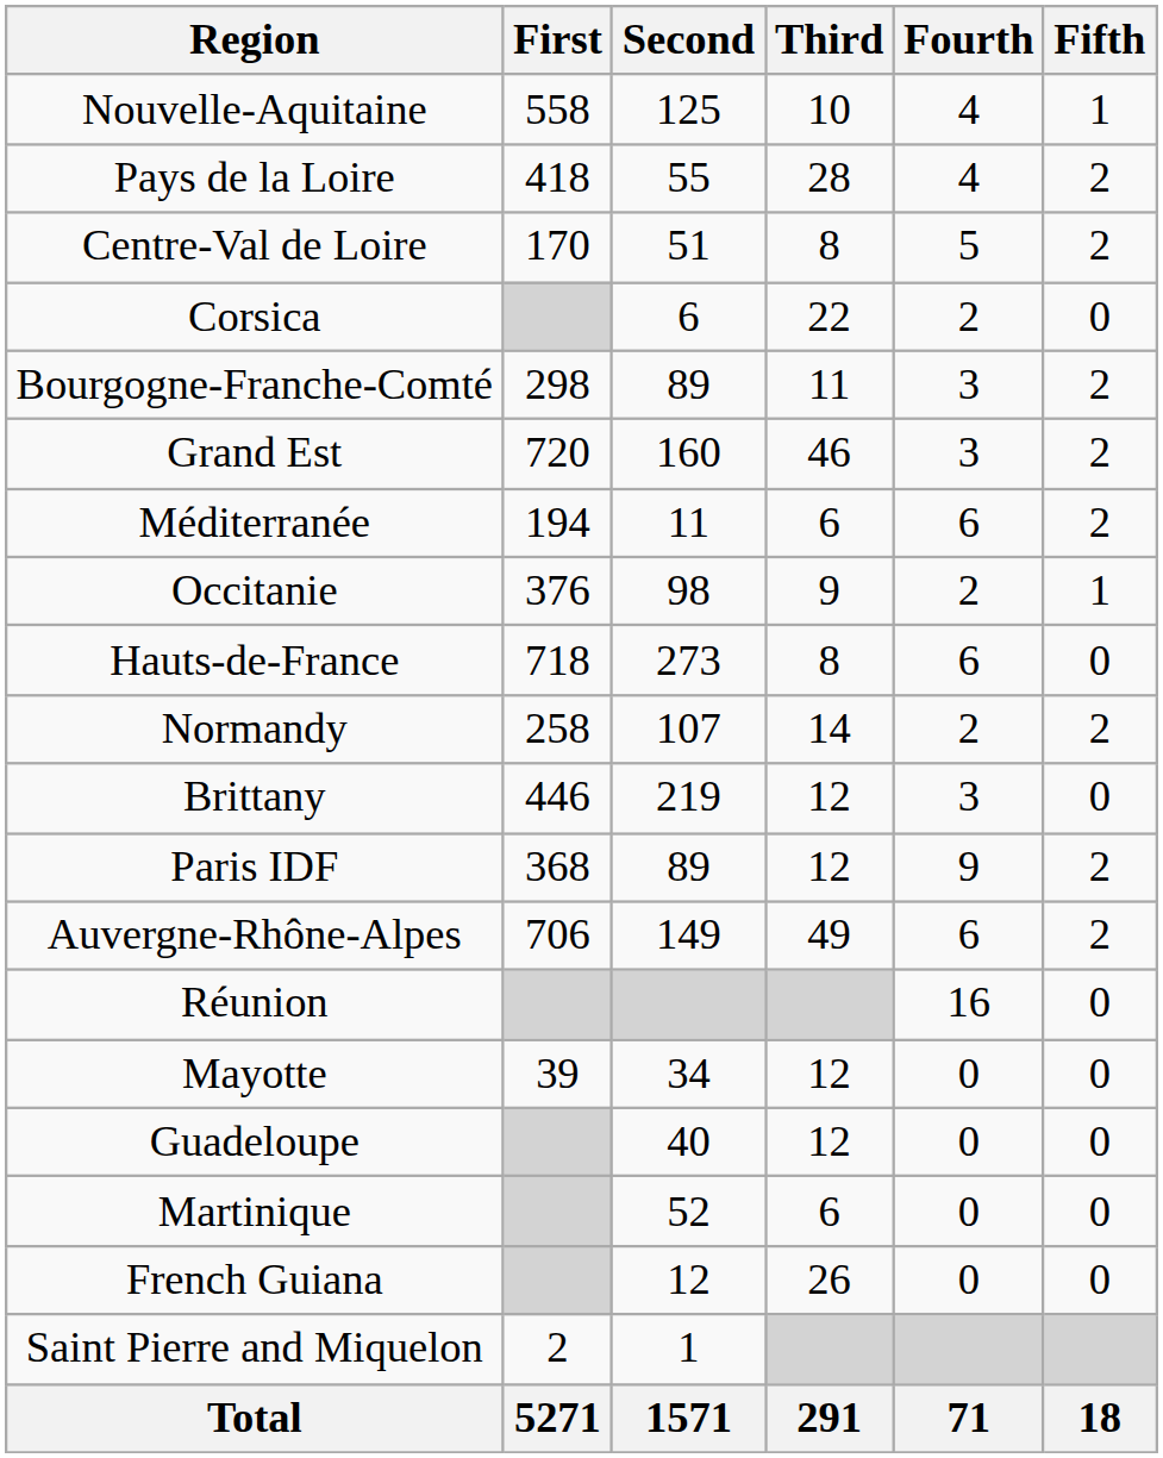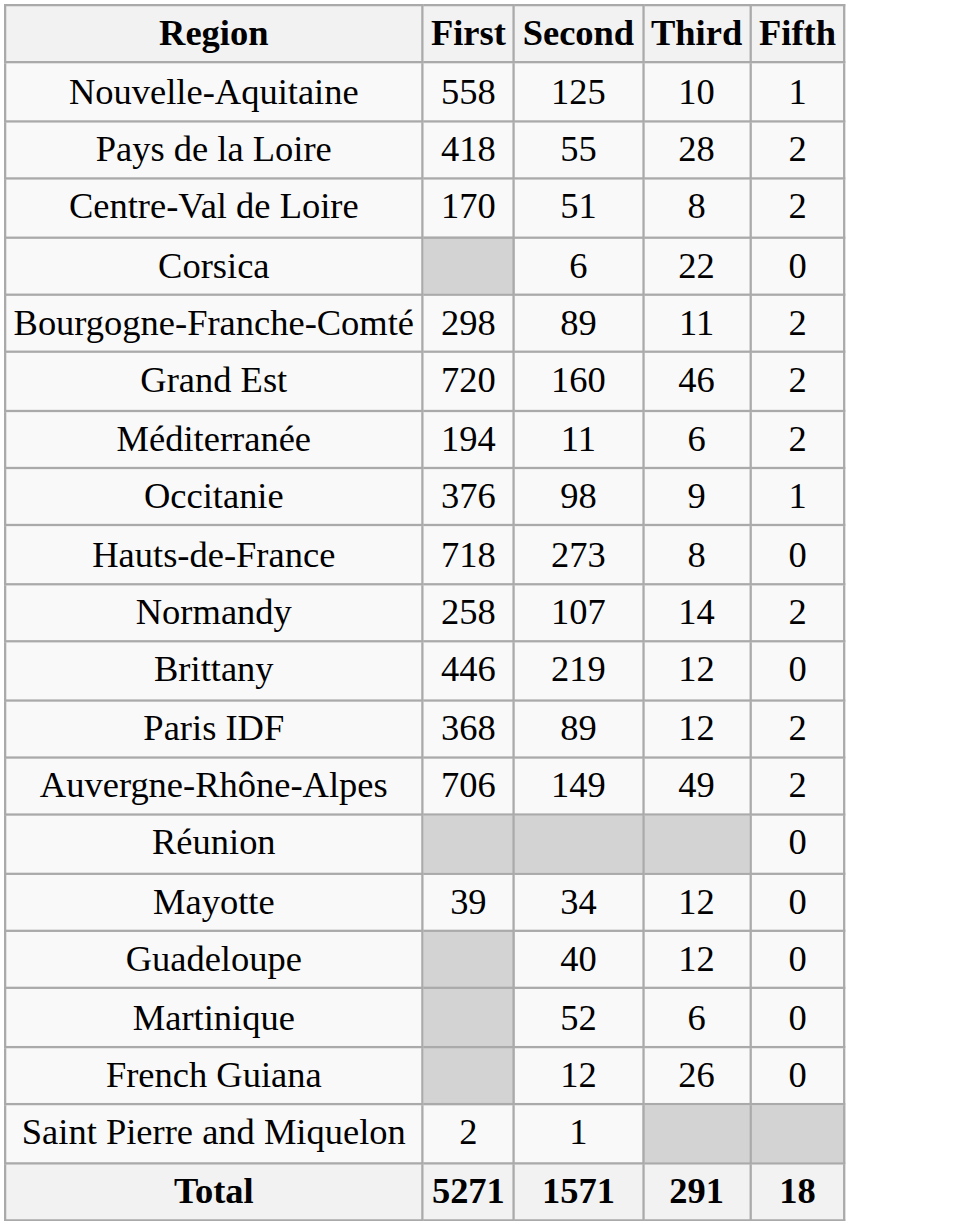- column: Fourth | 4 | 4 | 5 | 2 | 3 | 3 | 6 | 2 | 6 | 2 | 3 | 9 | 6 | 16 | 0 | 0 | 0 | 0 | 71
